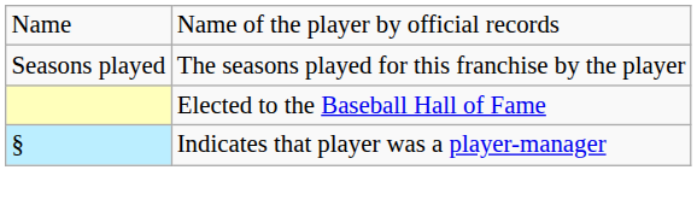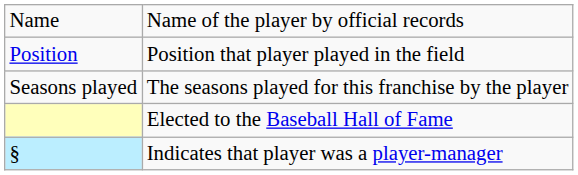+ row: Position | Position that player played in the field
